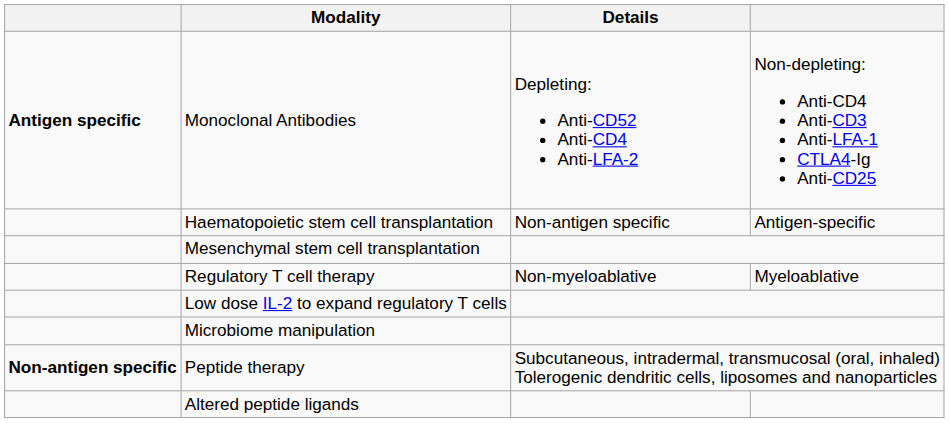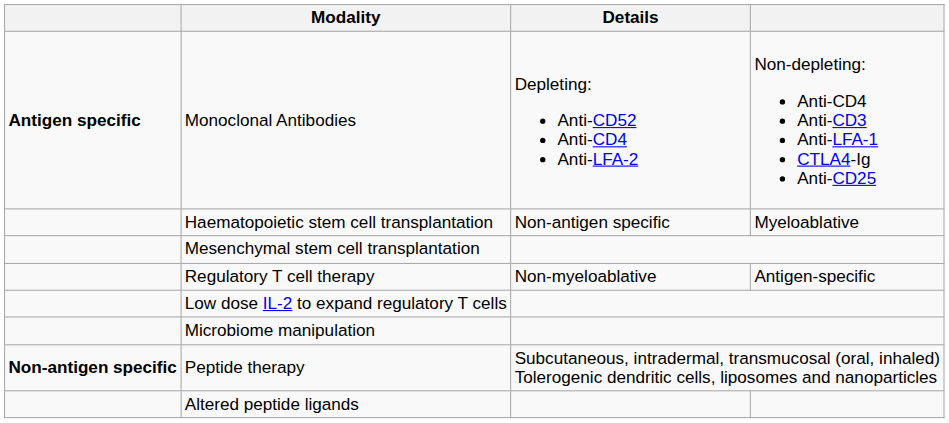Haematopoietic stem cell transplantation | column 4: Antigen-specific -> Myeloablative
Regulatory T cell therapy | column 4: Myeloablative -> Antigen-specific
